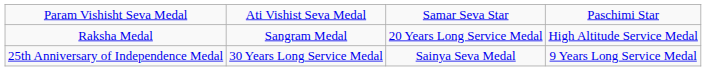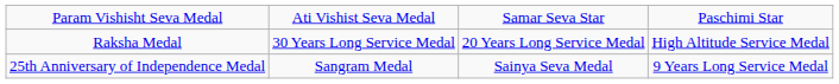Raksha Medal | column 2: Sangram Medal -> 30 Years Long Service Medal
25th Anniversary of Independence Medal | column 2: 30 Years Long Service Medal -> Sangram Medal
